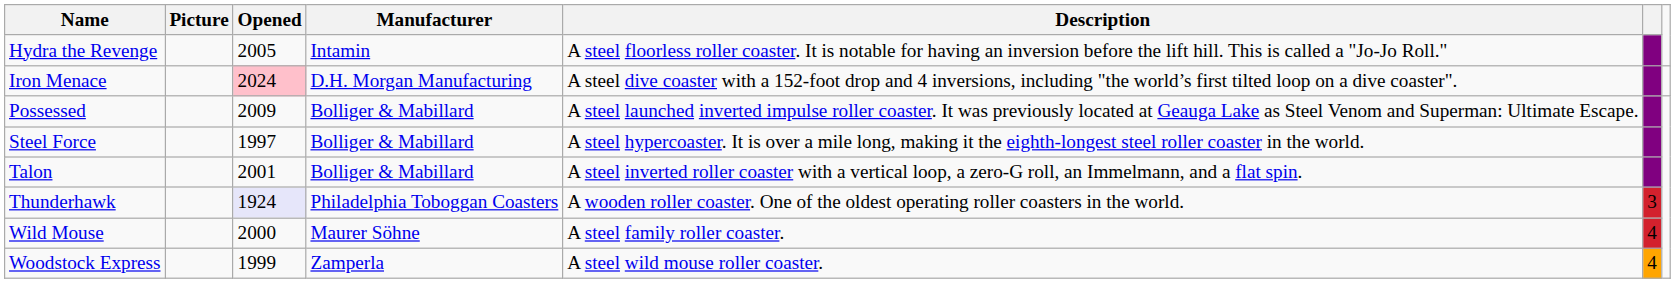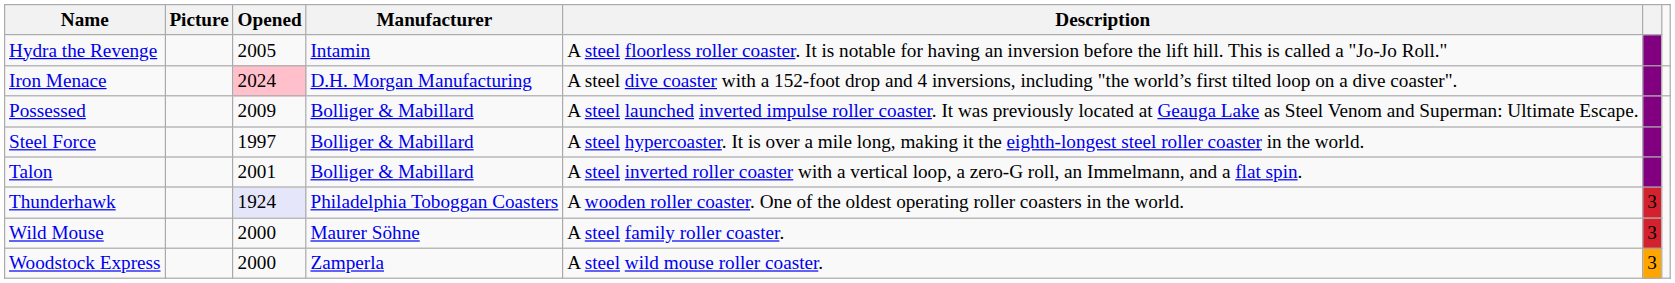Wild Mouse | column 6: 4 -> 3
Woodstock Express | Opened: 1999 -> 2000
Woodstock Express | column 6: 4 -> 3
